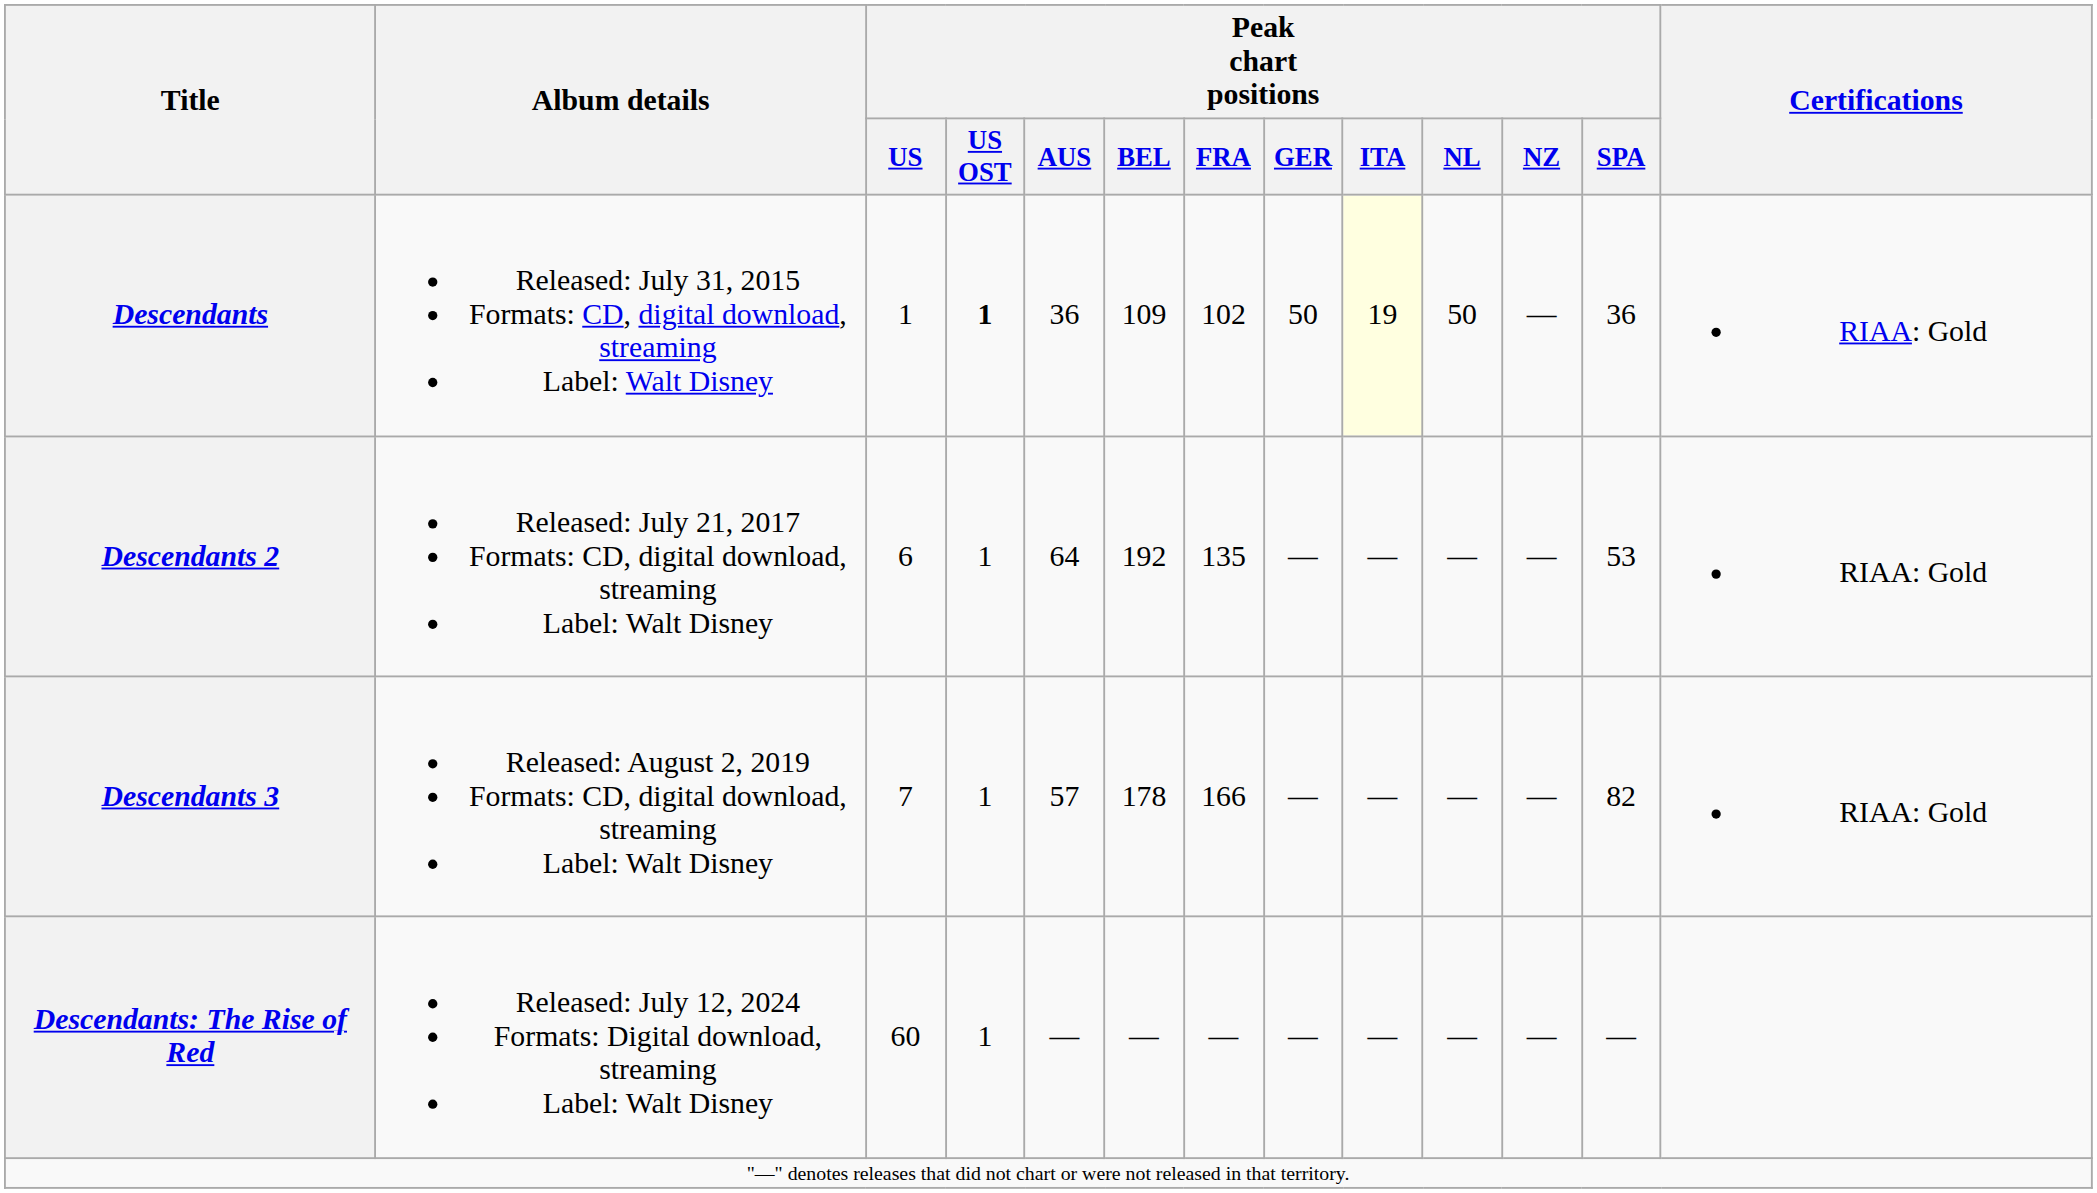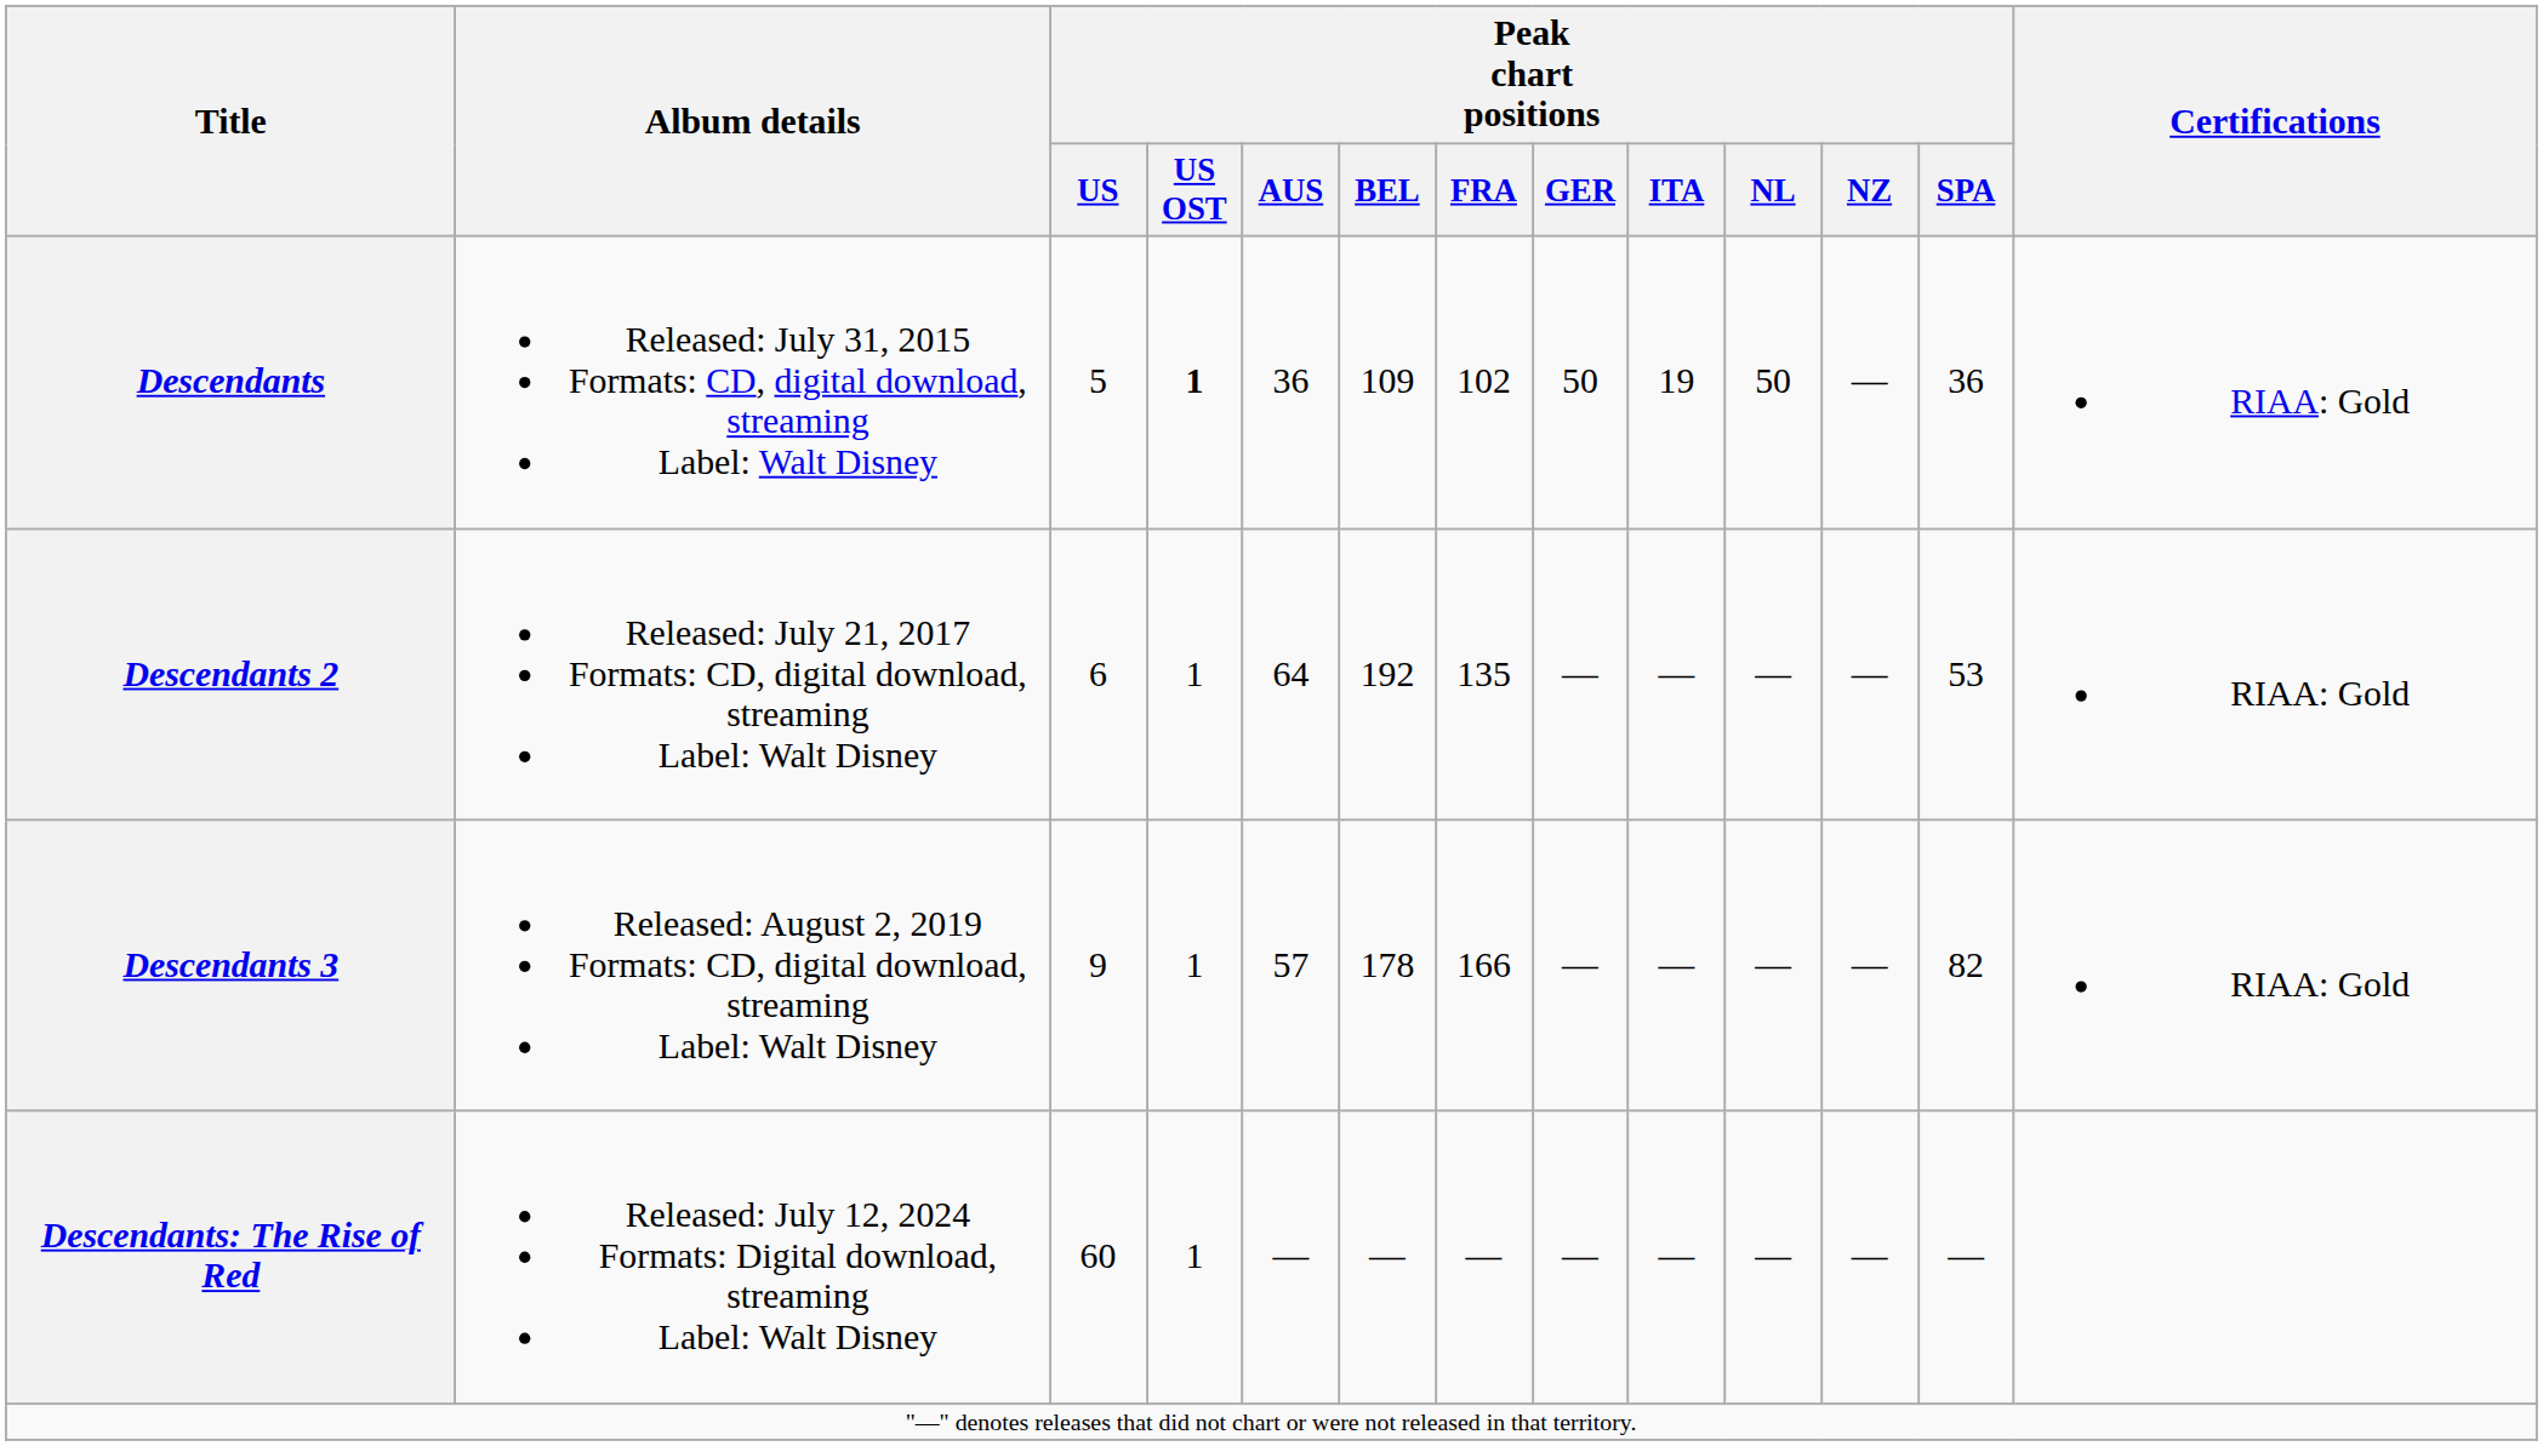Descendants | Peak chart positions / US: 1 -> 5
Descendants | Peak chart positions / ITA: lightyellow background -> no background
Descendants 3 | Peak chart positions / US: 7 -> 9
